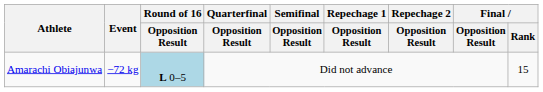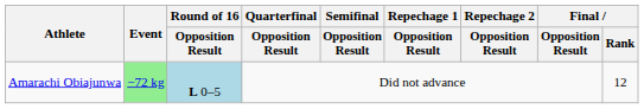Amarachi Obiajunwa | Event: no background -> lightgreen background
Amarachi Obiajunwa | Final / Rank: 15 -> 12
